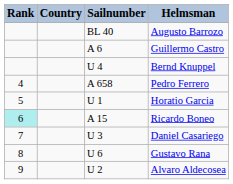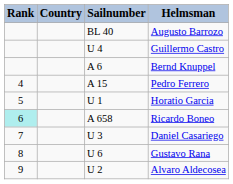Guillermo Castro | Sailnumber: A 6 -> U 4
Bernd Knuppel | Sailnumber: U 4 -> A 6
Pedro Ferrero | Sailnumber: A 658 -> A 15
Ricardo Boneo | Sailnumber: A 15 -> A 658
